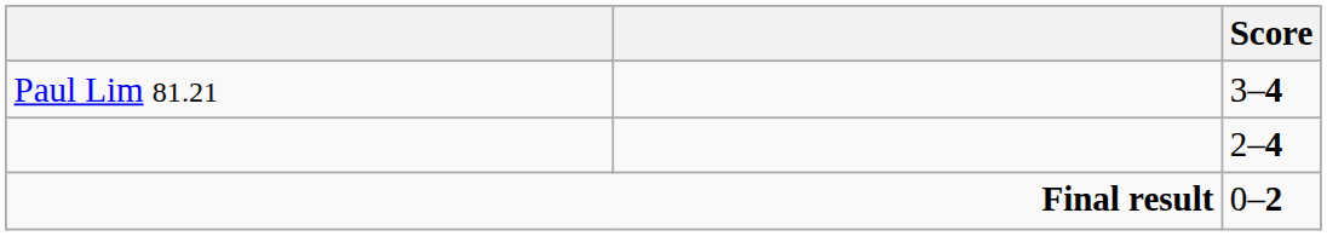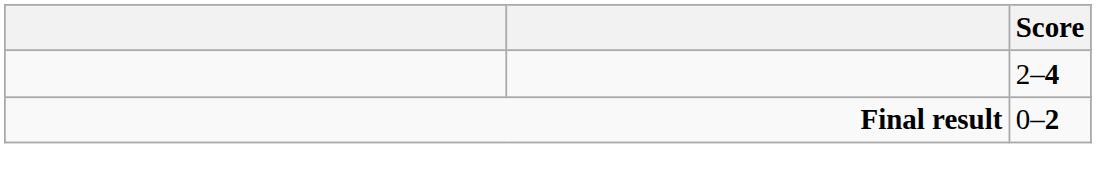- row: Paul Lim 81.21 | 3–4
